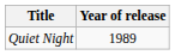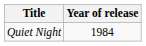Quiet Night | Year of release: 1989 -> 1984
